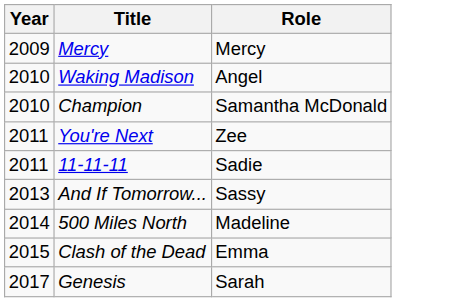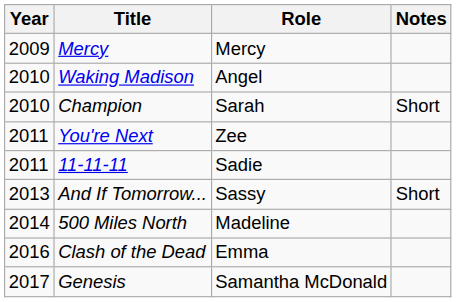+ column: Notes | Short | Short
Champion | Role: Samantha McDonald -> Sarah
Clash of the Dead | Year: 2015 -> 2016
Genesis | Role: Sarah -> Samantha McDonald
